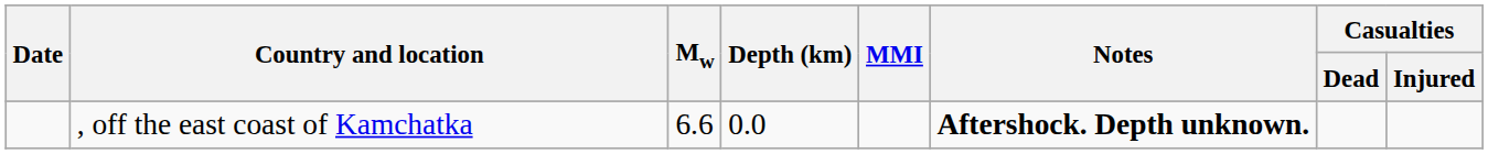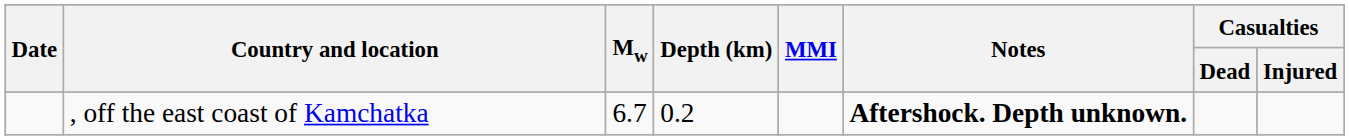, off the east coast of Kamchatka | Mw: 6.6 -> 6.7
, off the east coast of Kamchatka | Depth (km): 0.0 -> 0.2
